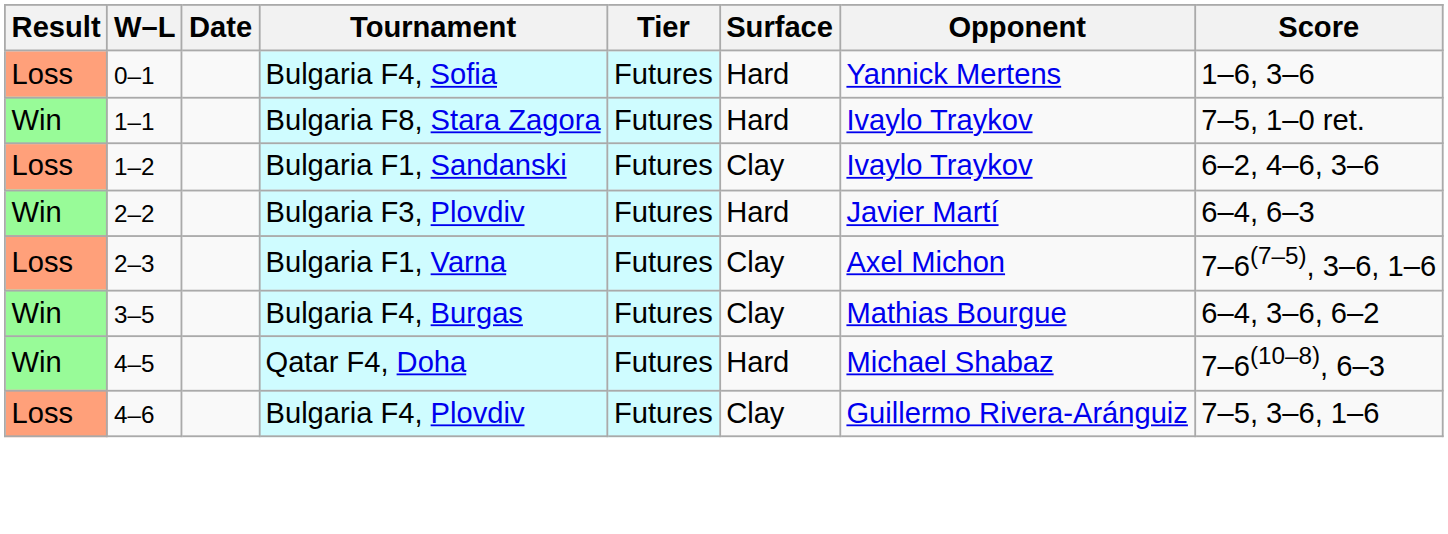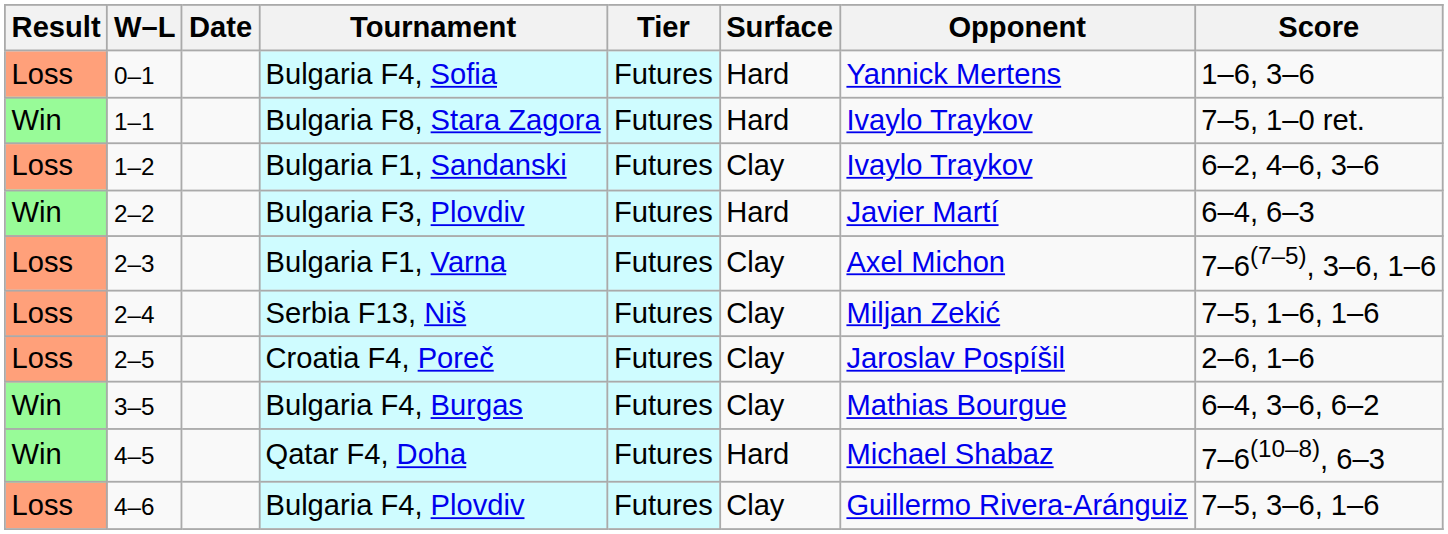+ row: Loss | 2–4 | Serbia F13, Niš | Futures | Clay | Miljan Zekić | 7–5, 1–6, 1–6
+ row: Loss | 2–5 | Croatia F4, Poreč | Futures | Clay | Jaroslav Pospíšil | 2–6, 1–6
